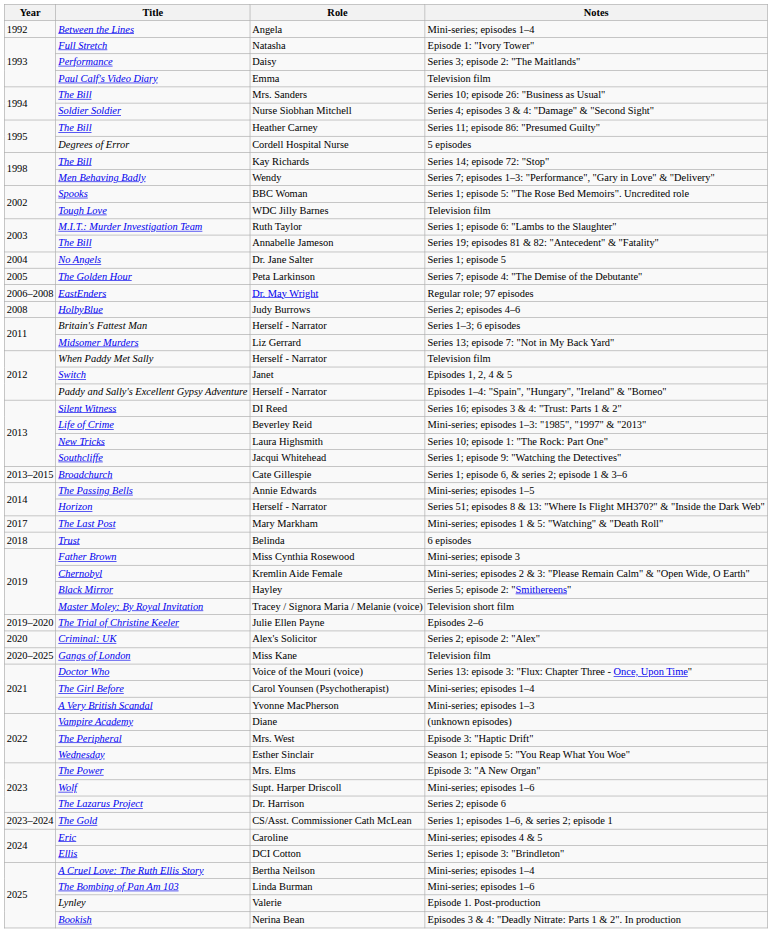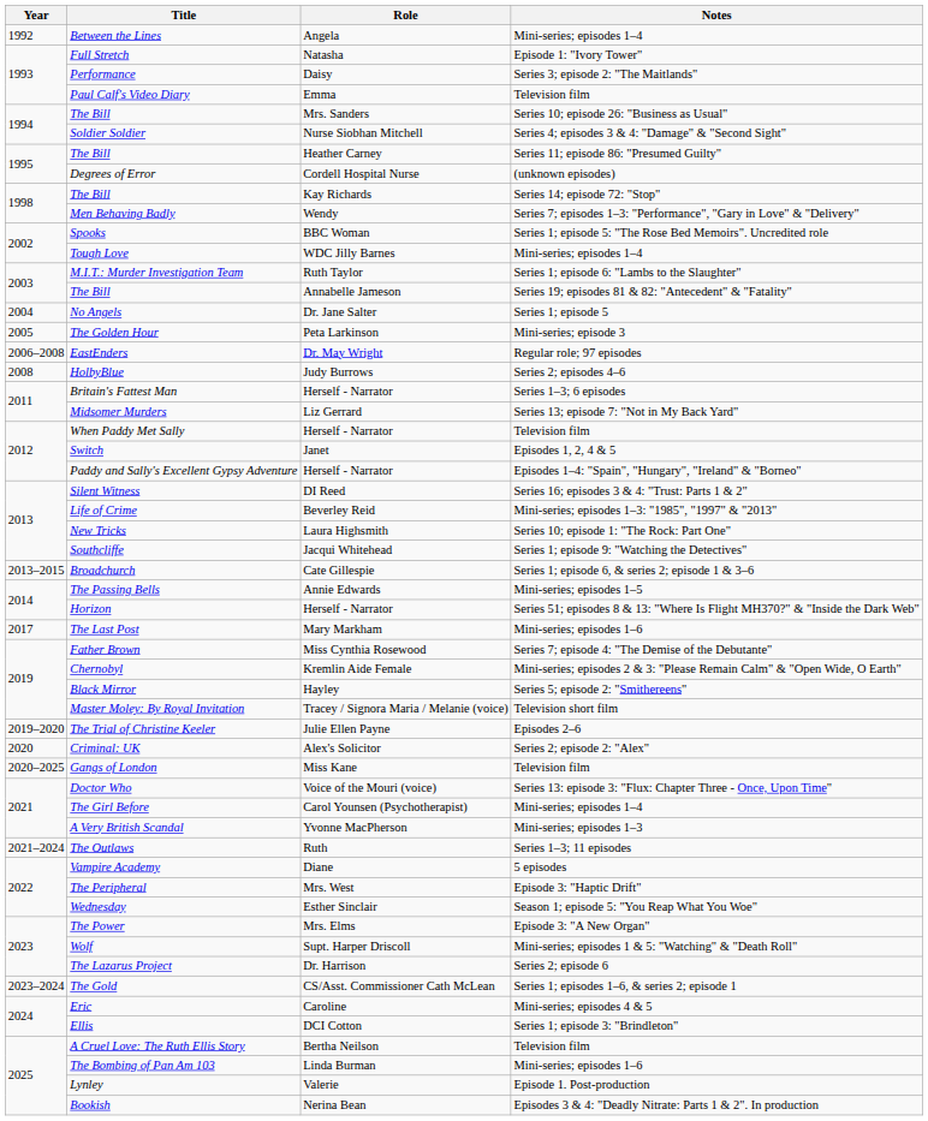Degrees of Error | Notes: 5 episodes -> (unknown episodes)
Tough Love | Notes: Television film -> Mini-series; episodes 1–4
The Golden Hour | Notes: Series 7; episode 4: "The Demise of the Debutante" -> Mini-series; episode 3
The Last Post | Notes: Mini-series; episodes 1 & 5: "Watching" & "Death Roll" -> Mini-series; episodes 1–6
- row: 2018 | Trust | Belinda | 6 episodes
Father Brown | Notes: Mini-series; episode 3 -> Series 7; episode 4: "The Demise of the Debutante"
+ row: 2021–2024 | The Outlaws | Ruth | Series 1–3; 11 episodes
Vampire Academy | Notes: (unknown episodes) -> 5 episodes
Wolf | Notes: Mini-series; episodes 1–6 -> Mini-series; episodes 1 & 5: "Watching" & "Death Roll"
A Cruel Love: The Ruth Ellis Story | Notes: Mini-series; episodes 1–4 -> Television film
